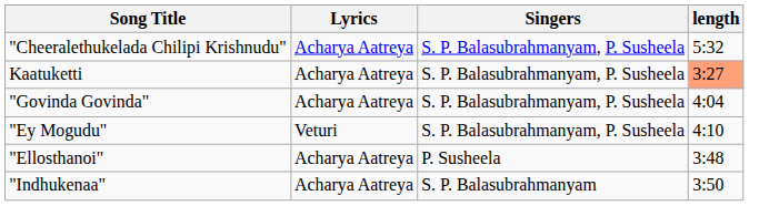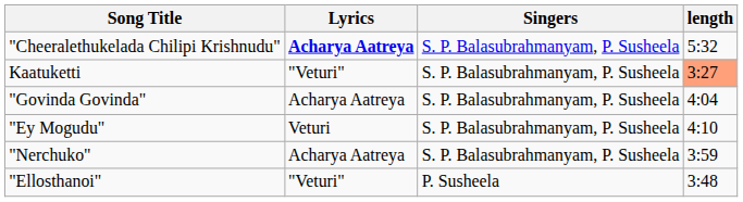"Cheeralethukelada Chilipi Krishnudu" | Lyrics: normal -> bold
Kaatuketti | Lyrics: Acharya Aatreya -> "Veturi"
+ row: "Nerchuko" | Acharya Aatreya | S. P. Balasubrahmanyam, P. Susheela | 3:59
"Ellosthanoi" | Lyrics: Acharya Aatreya -> "Veturi"
- row: "Indhukenaa" | Acharya Aatreya | S. P. Balasubrahmanyam | 3:50
